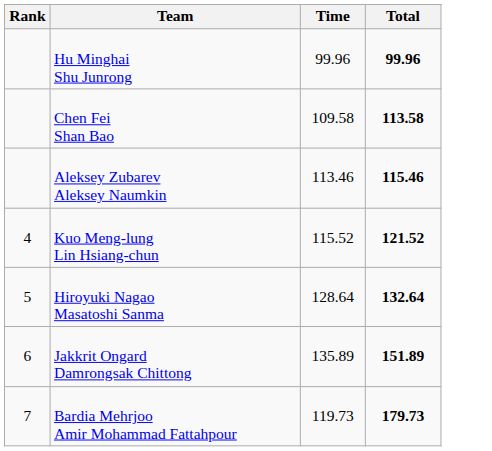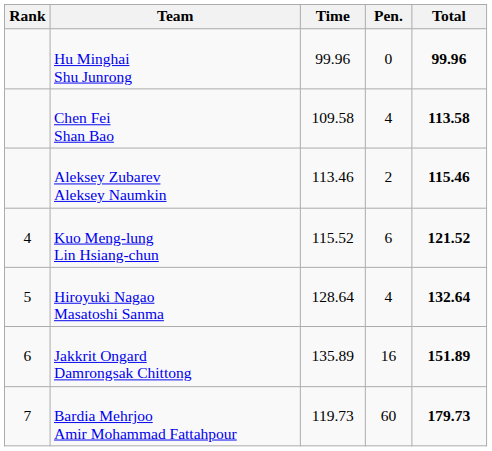+ column: Pen. | 0 | 4 | 2 | 6 | 4 | 16 | 60
